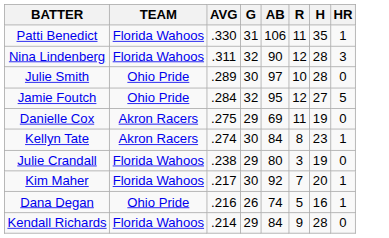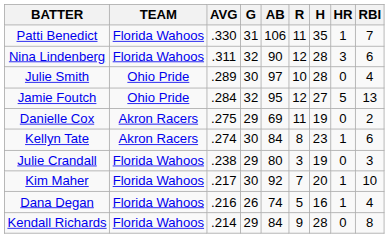+ column: RBI | 7 | 6 | 4 | 13 | 2 | 6 | 3 | 10 | 4 | 8
Dana Degan | TEAM: Ohio Pride -> Florida Wahoos
